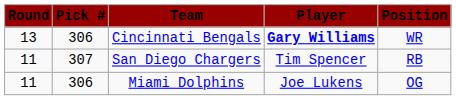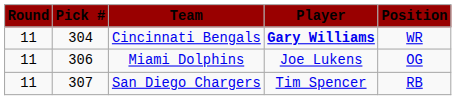Cincinnati Bengals | Round: 13 -> 11
Cincinnati Bengals | Pick #: 306 -> 304
rows swapped: Miami Dolphins <-> San Diego Chargers
